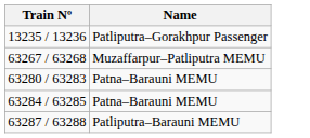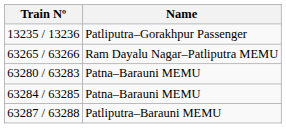+ row: 63265 / 63266 | Ram Dayalu Nagar–Patliputra MEMU
- row: 63267 / 63268 | Muzaffarpur–Patliputra MEMU
